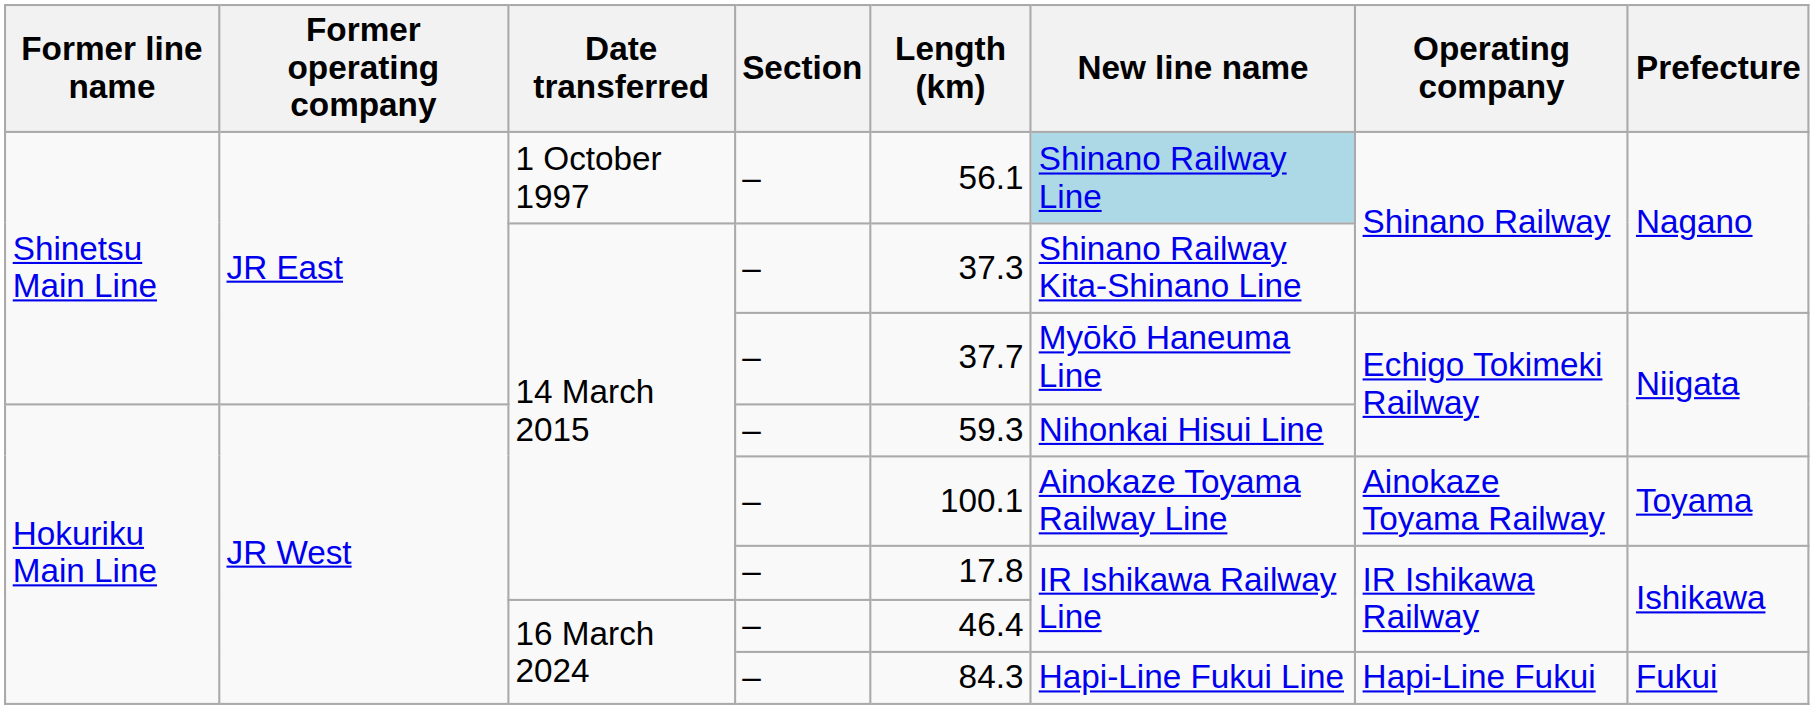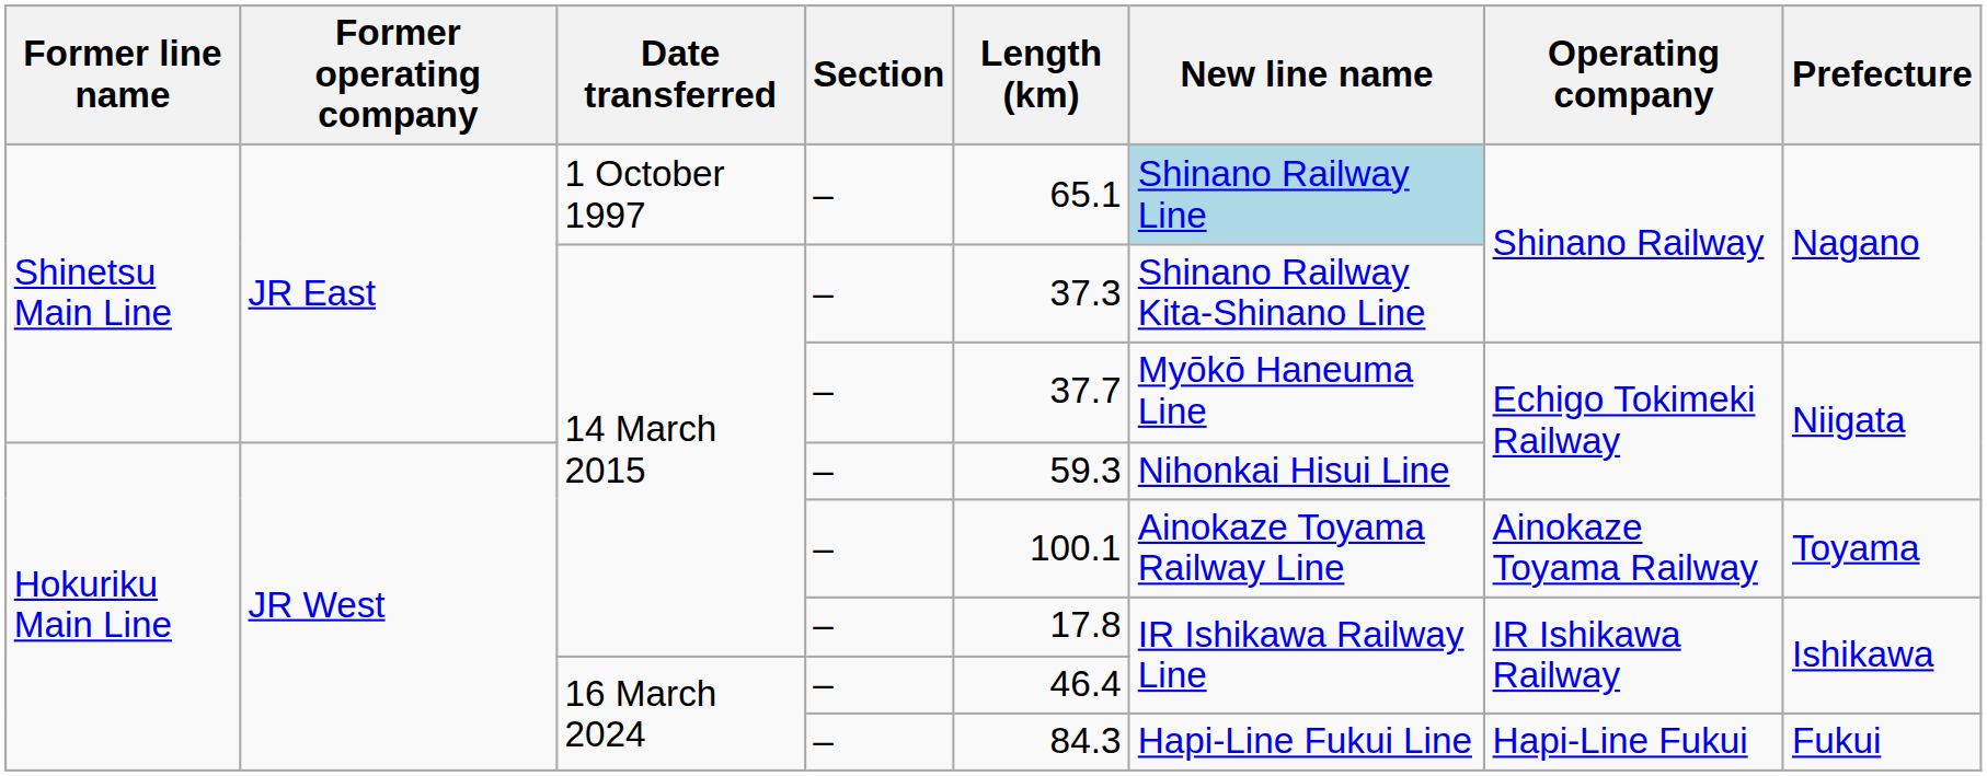1 October 1997 | Length (km): 56.1 -> 65.1
